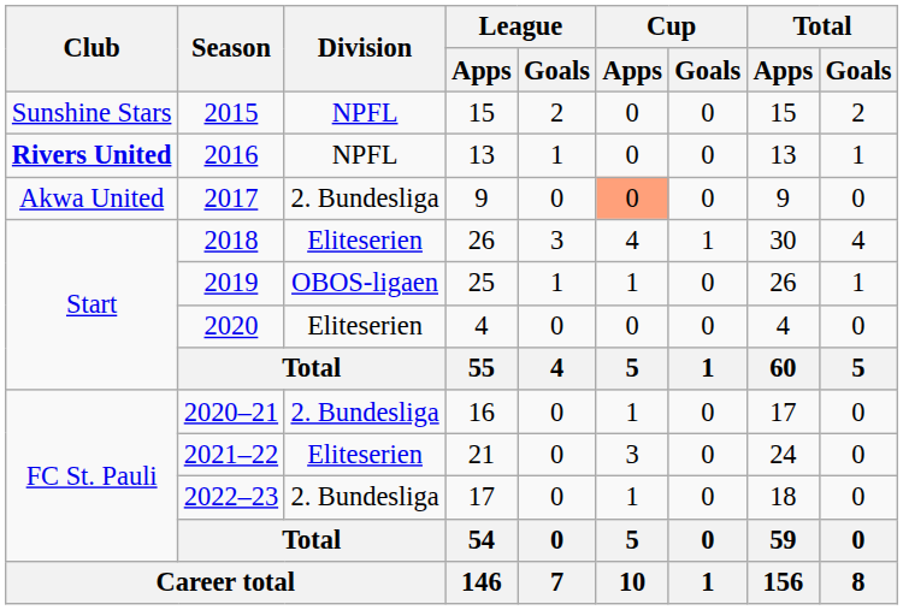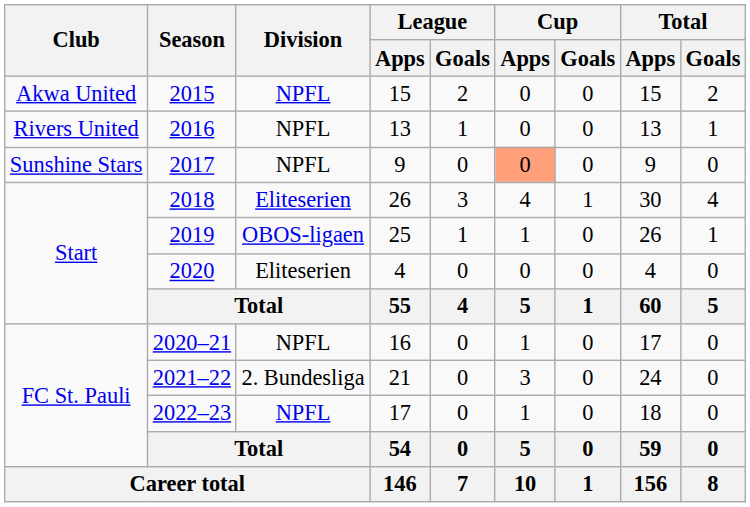2015 | Club: Sunshine Stars -> Akwa United
2016 | Club: bold -> normal
2017 | Club: Akwa United -> Sunshine Stars
2017 | Division: 2. Bundesliga -> NPFL
2020–21 | Division: 2. Bundesliga -> NPFL
2021–22 | Division: Eliteserien -> 2. Bundesliga
2022–23 | Division: 2. Bundesliga -> NPFL
